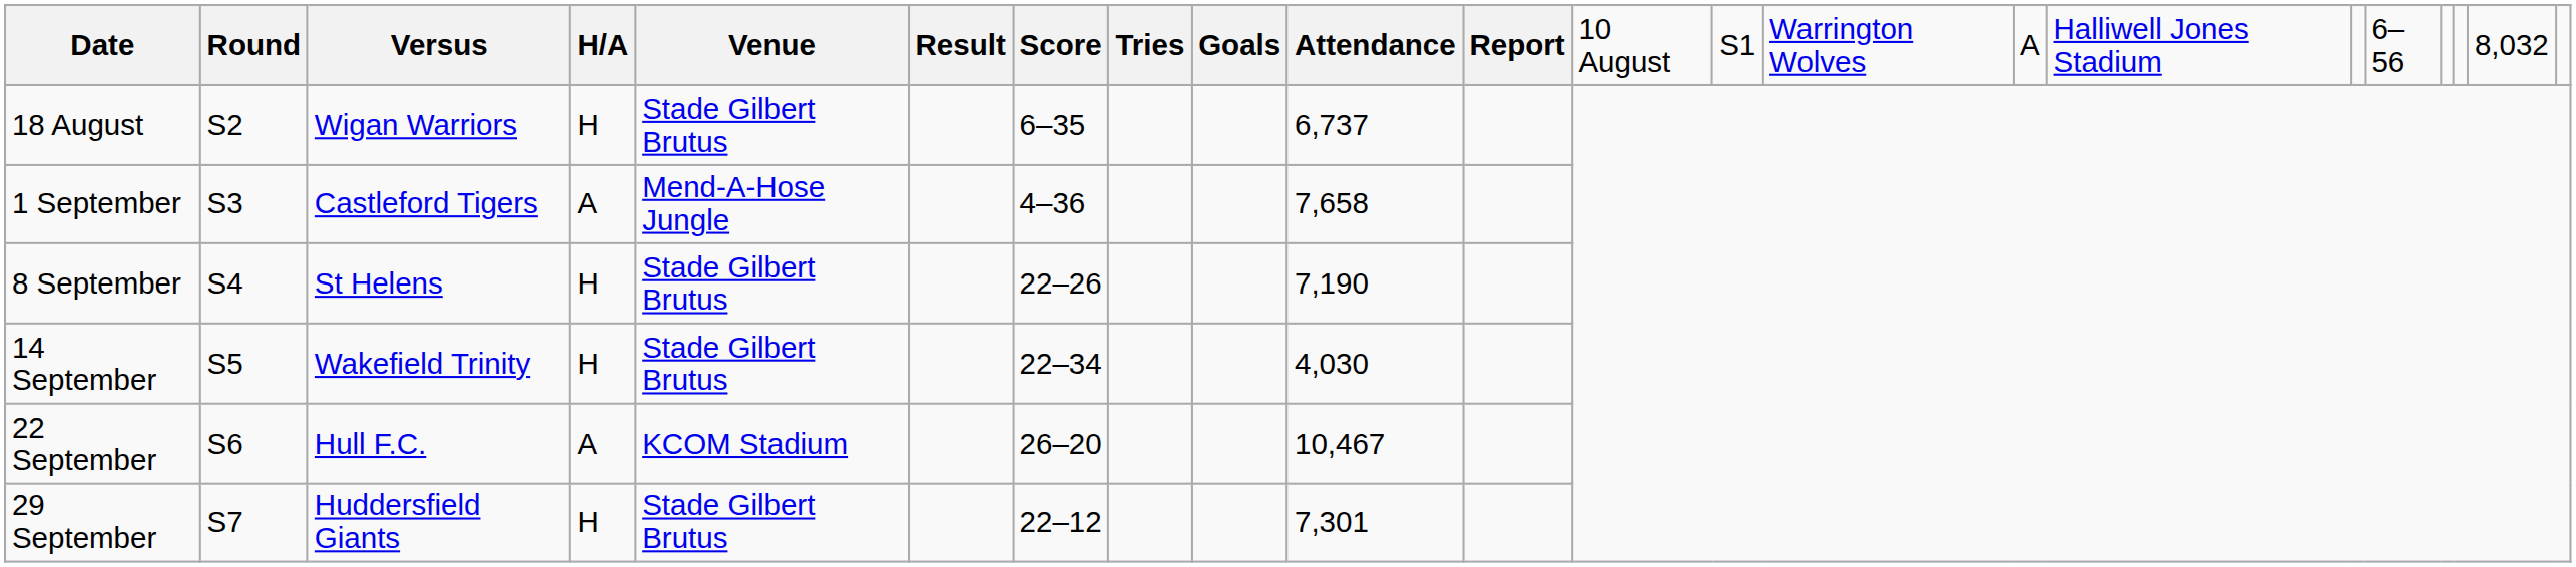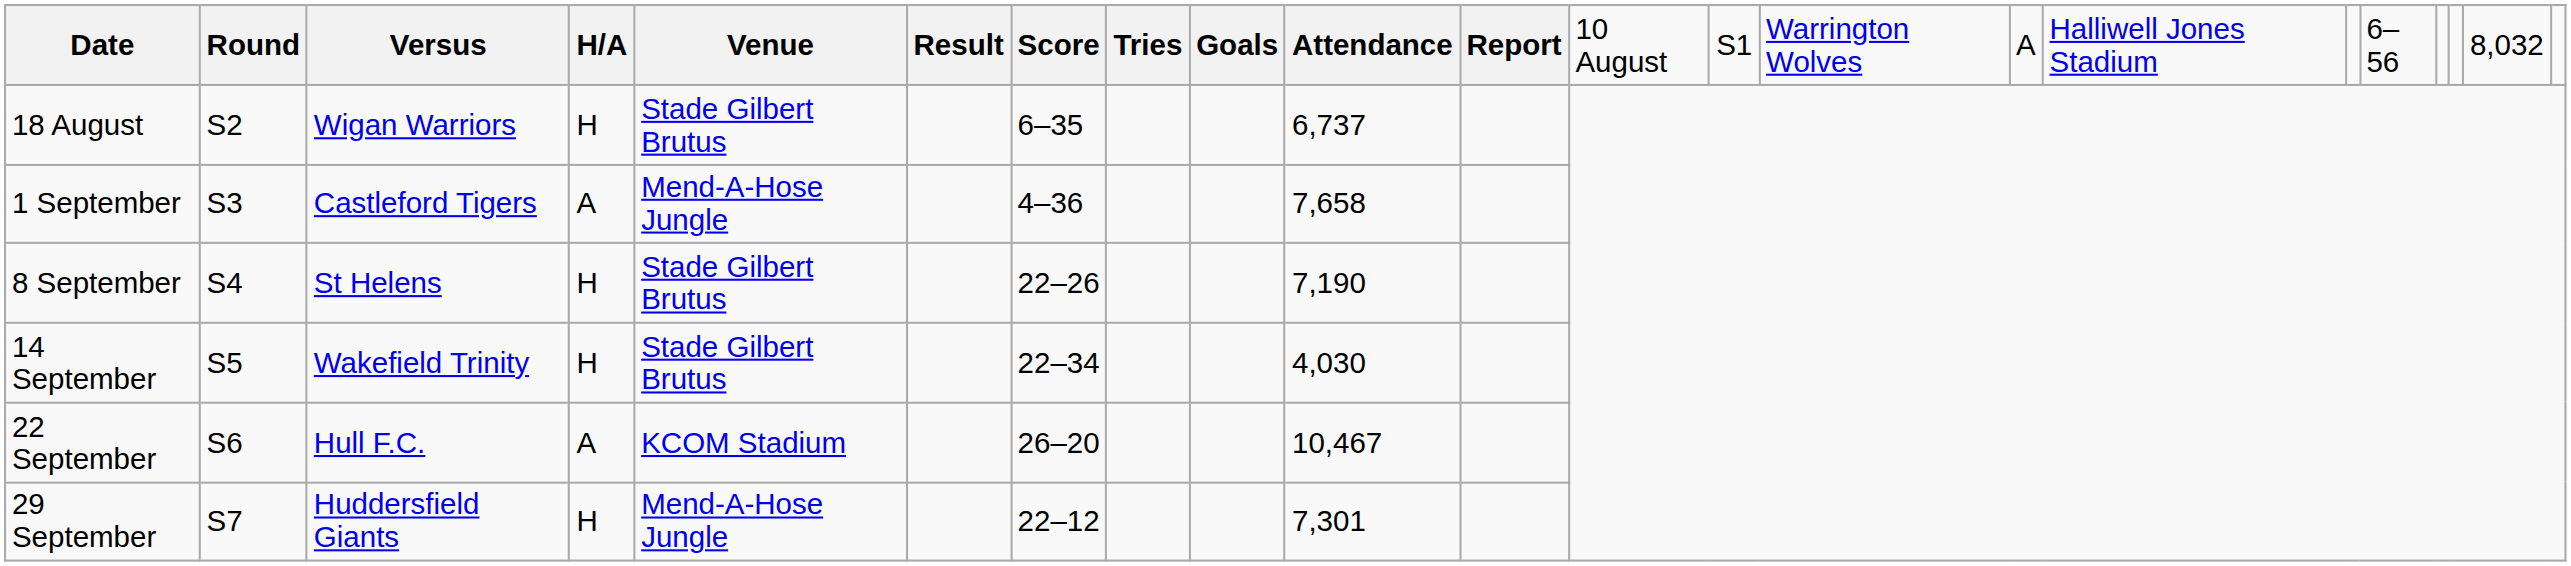29 September | column 5: Stade Gilbert Brutus -> Mend-A-Hose Jungle
